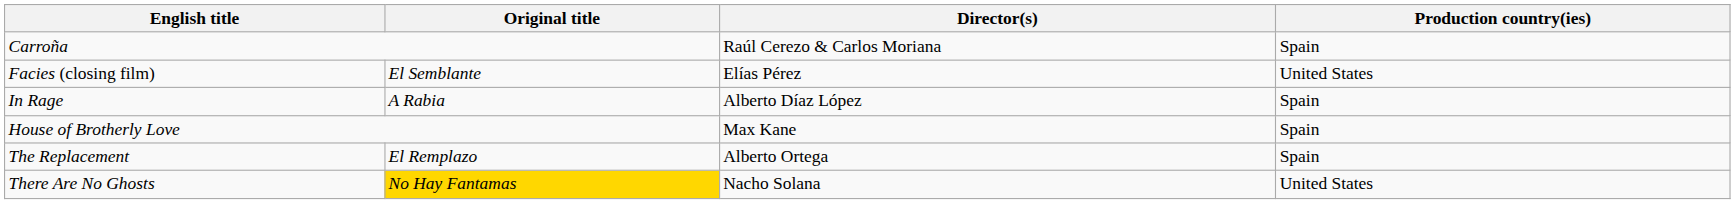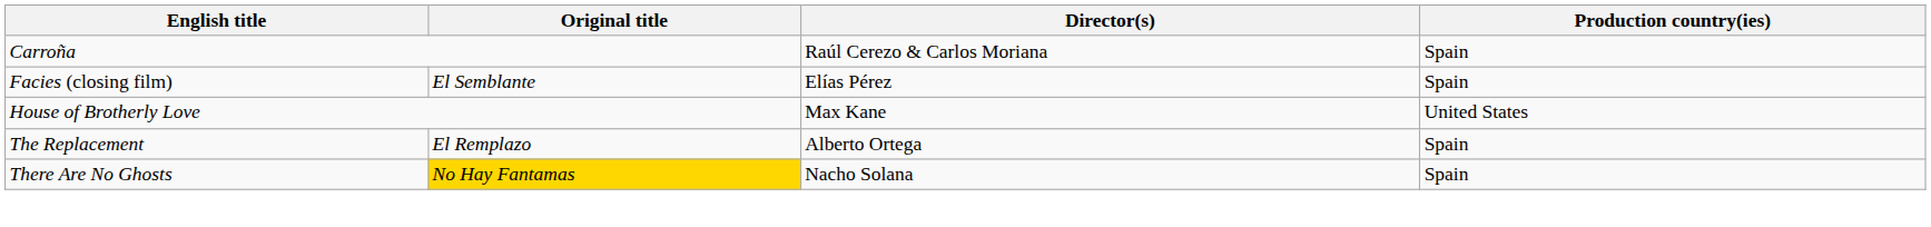Facies (closing film) | Production country(ies): United States -> Spain
- row: In Rage | A Rabia | Alberto Díaz López | Spain
House of Brotherly Love | Production country(ies): Spain -> United States
There Are No Ghosts | Production country(ies): United States -> Spain
